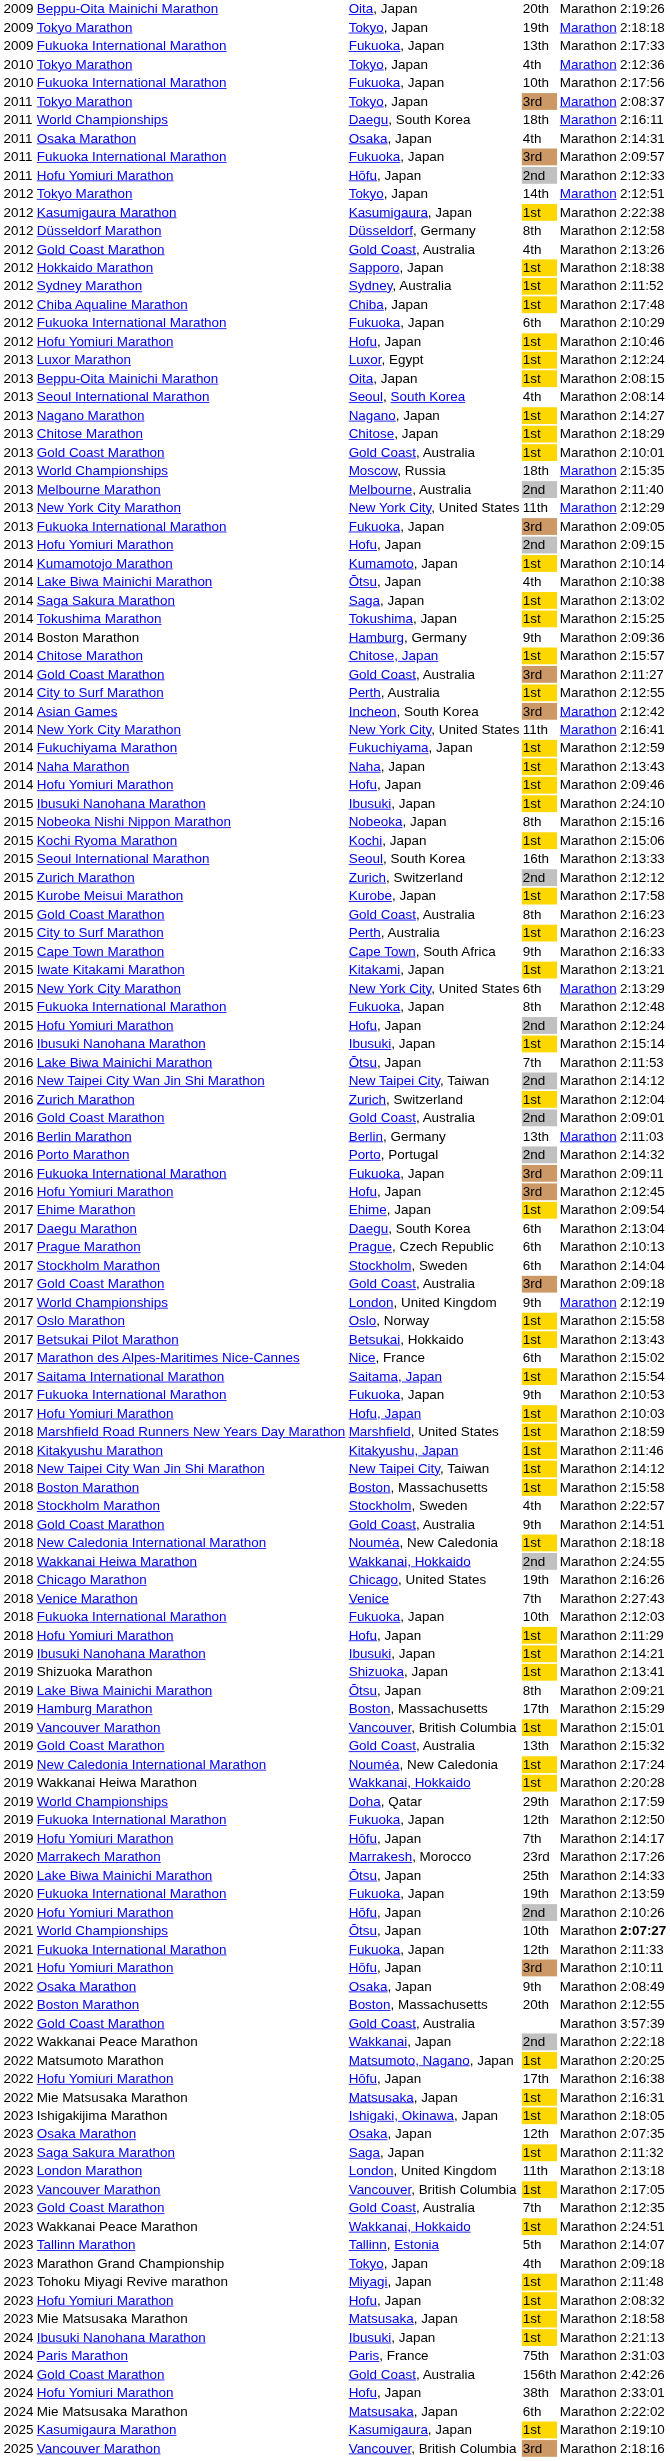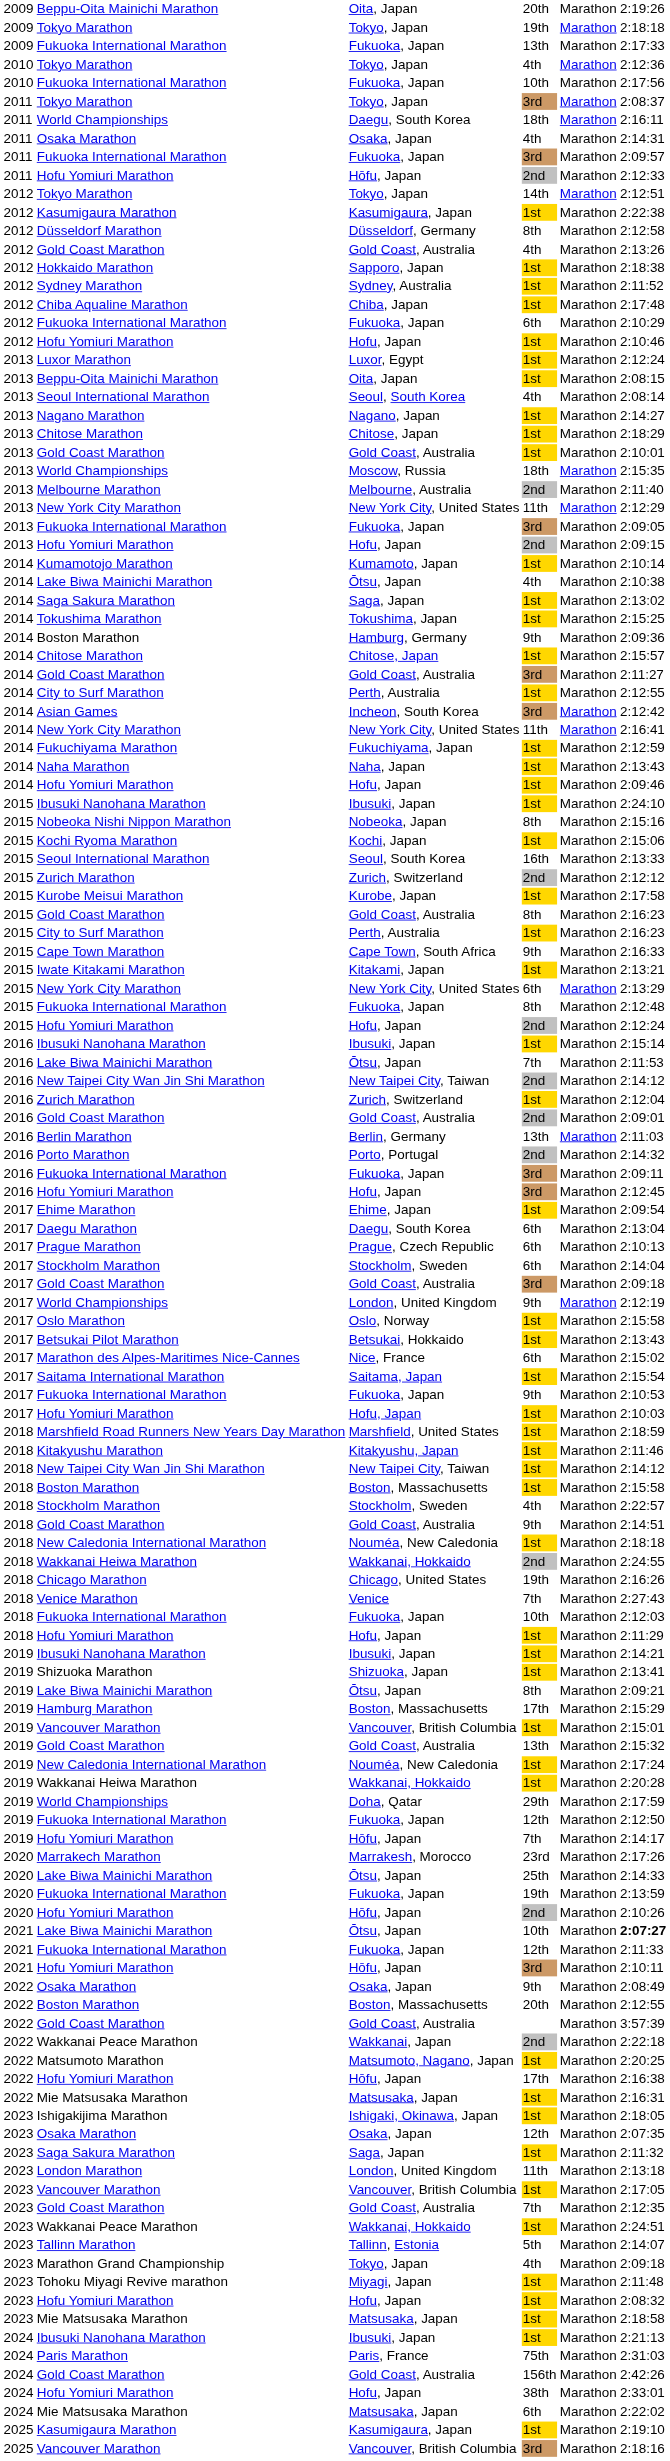2021 / Ōtsu, Japan | column 2: World Championships -> Lake Biwa Mainichi Marathon
